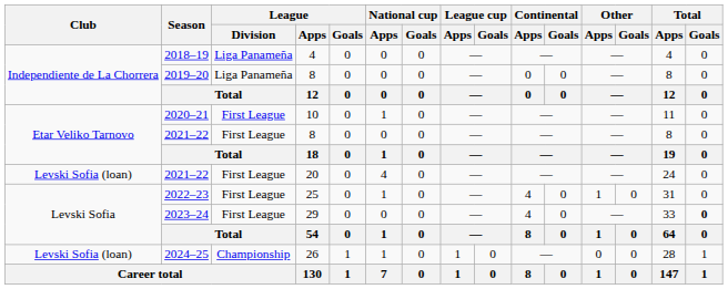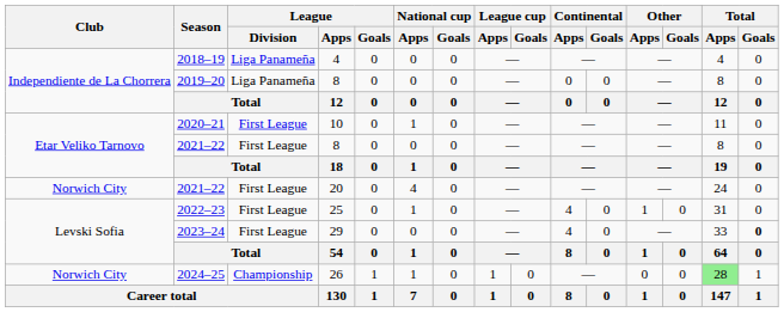2021–22 / 20 | Club: Levski Sofia (loan) -> Norwich City
2024–25 | Club: Levski Sofia (loan) -> Norwich City
2024–25 | Total / Apps: no background -> lightgreen background
